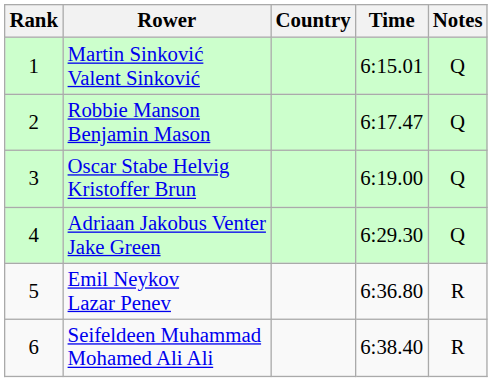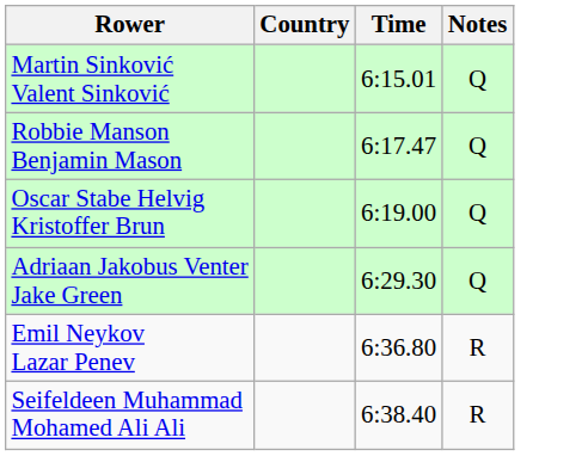- column: Rank | 1 | 2 | 3 | 4 | 5 | 6
